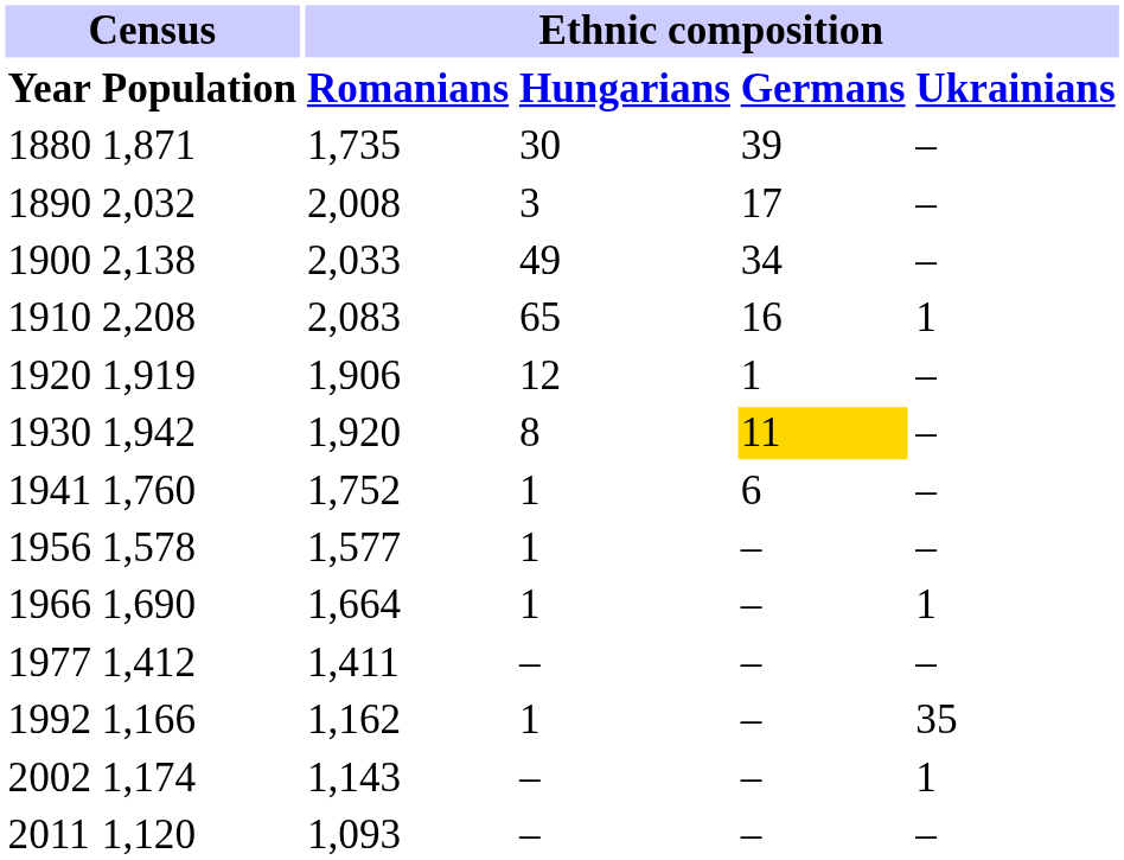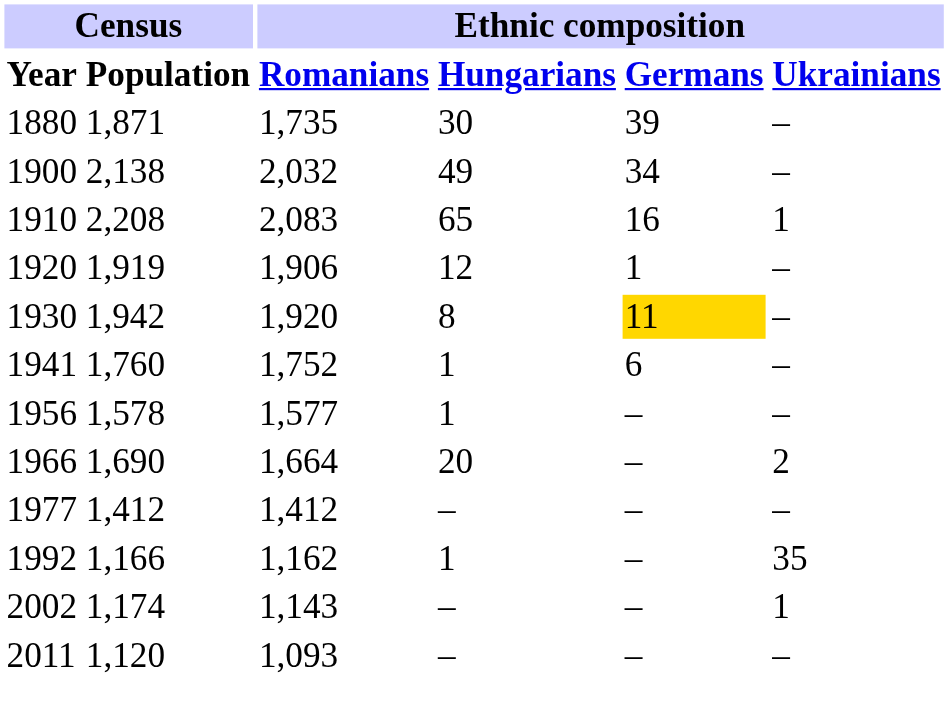- row: 1890 | 2,032 | 2,008 | 3 | 17 | –
1900 | Ethnic composition / Romanians: 2,033 -> 2,032
1966 | Ethnic composition / Hungarians: 1 -> 20
1966 | Ethnic composition / Ukrainians: 1 -> 2
1977 | Ethnic composition / Romanians: 1,411 -> 1,412
